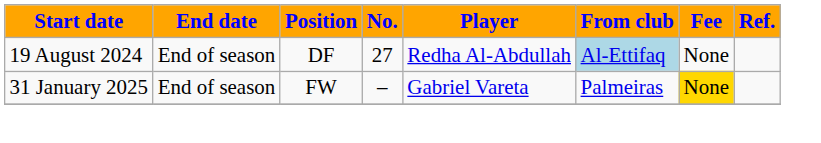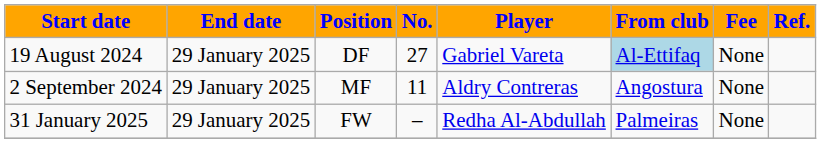19 August 2024 | End date: End of season -> 29 January 2025
19 August 2024 | Player: Redha Al-Abdullah -> Gabriel Vareta
+ row: 2 September 2024 | 29 January 2025 | MF | 11 | Aldry Contreras | Angostura | None
31 January 2025 | End date: End of season -> 29 January 2025
31 January 2025 | Player: Gabriel Vareta -> Redha Al-Abdullah
31 January 2025 | Fee: gold background -> no background
